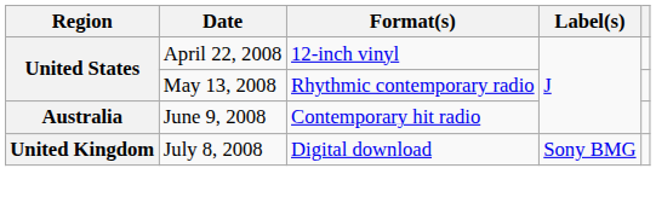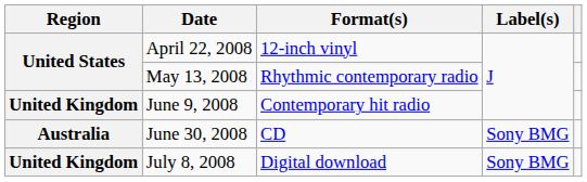June 9, 2008 | Region: Australia -> United Kingdom
+ row: Australia | June 30, 2008 | CD | Sony BMG
